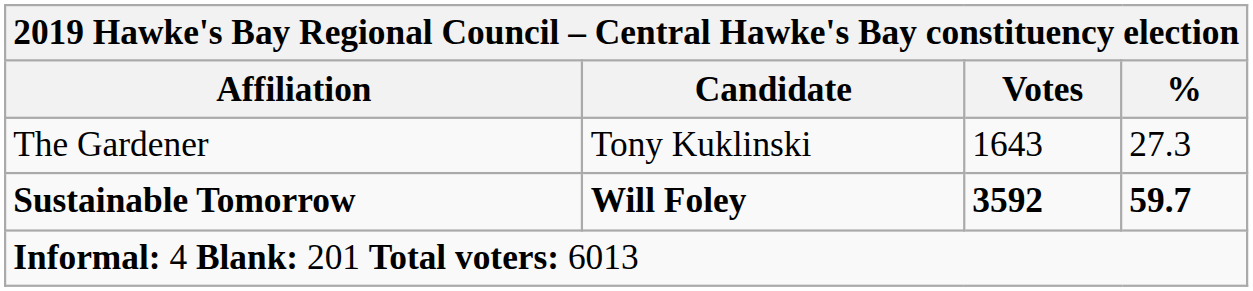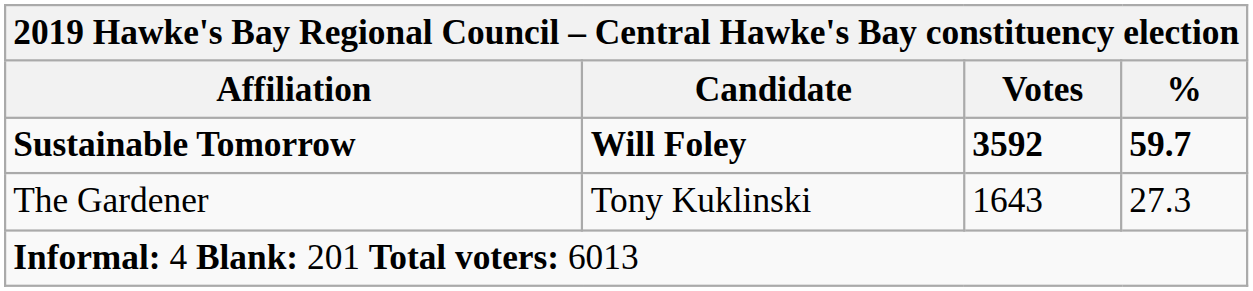rows swapped: Sustainable Tomorrow <-> The Gardener
